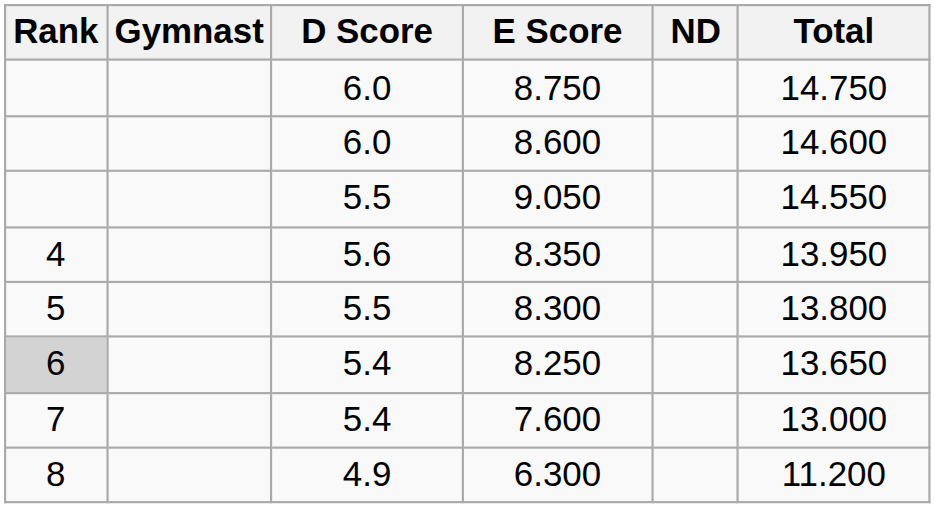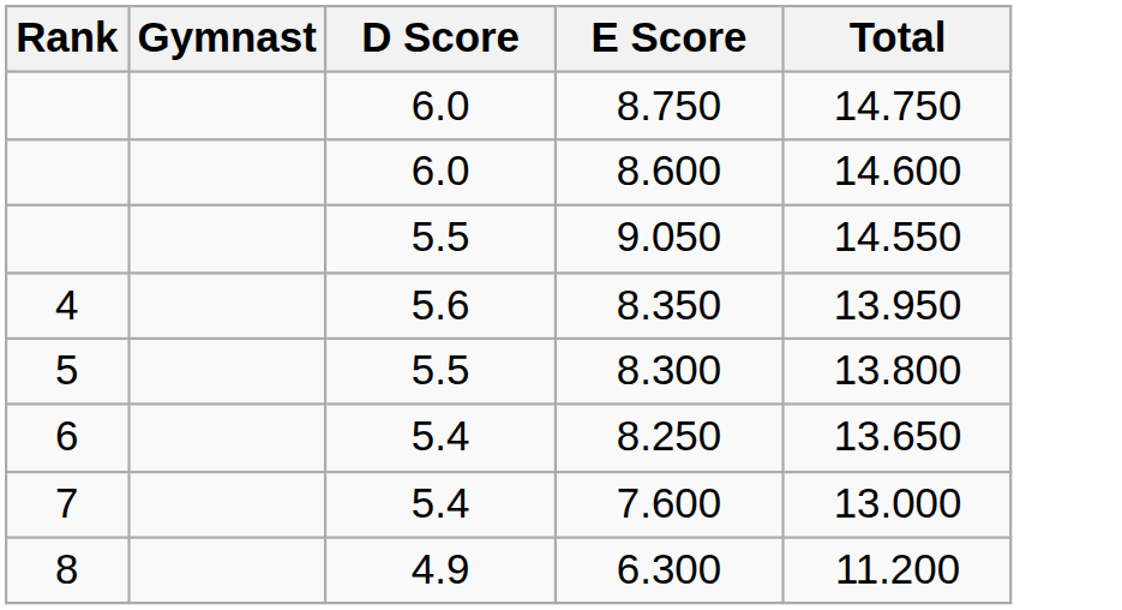- column: ND
8.250 | Rank: lightgrey background -> no background
